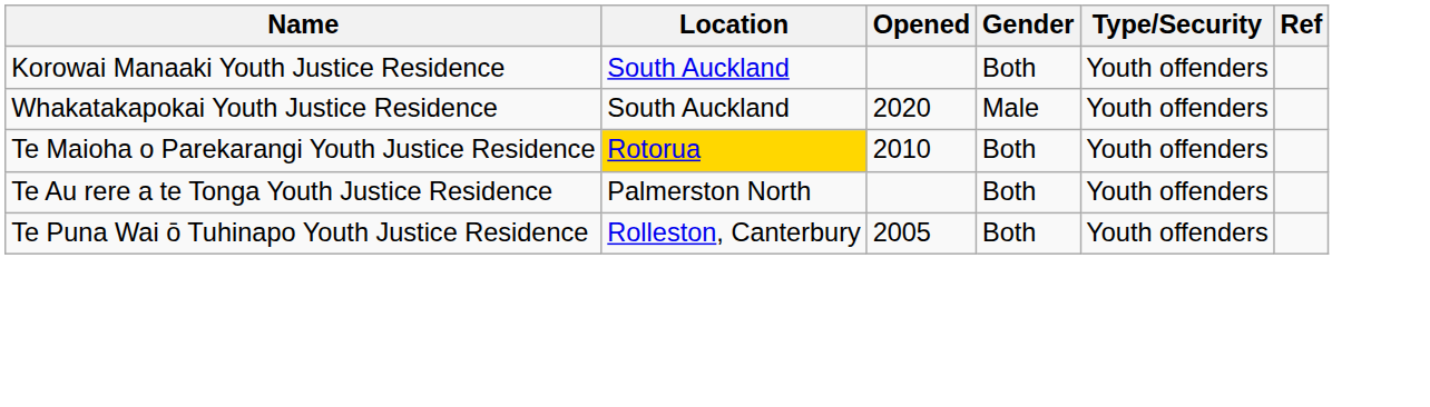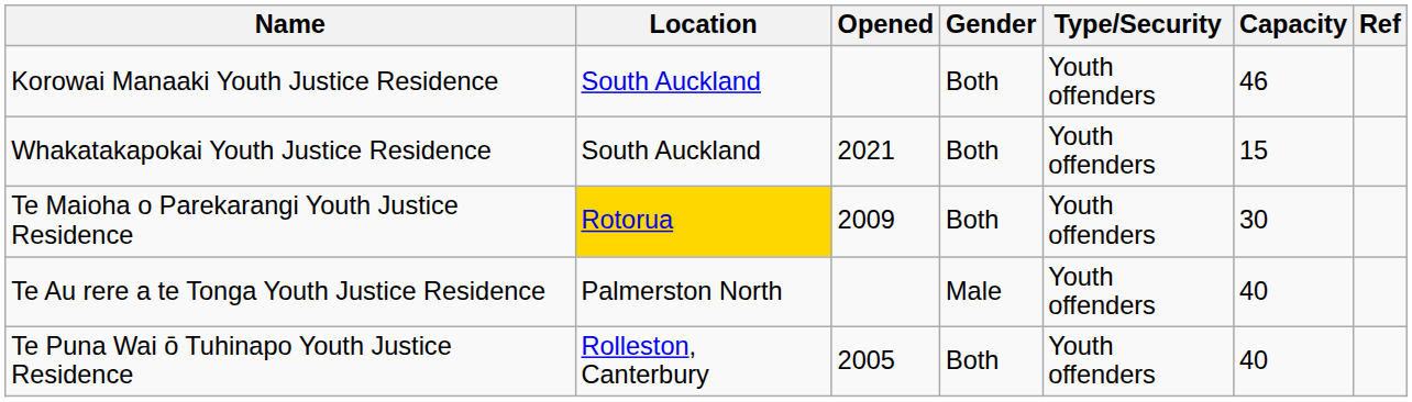+ column: Capacity | 46 | 15 | 30 | 40 | 40
Whakatakapokai Youth Justice Residence | Opened: 2020 -> 2021
Whakatakapokai Youth Justice Residence | Gender: Male -> Both
Te Maioha o Parekarangi Youth Justice Residence | Opened: 2010 -> 2009
Te Au rere a te Tonga Youth Justice Residence | Gender: Both -> Male
